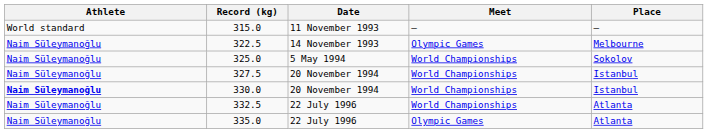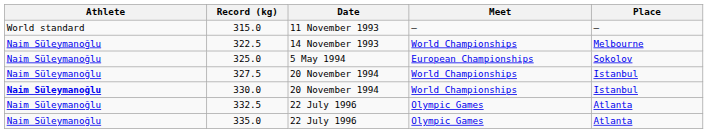322.5 | Meet: Olympic Games -> World Championships
325.0 | Meet: World Championships -> European Championships
332.5 | Meet: World Championships -> Olympic Games
